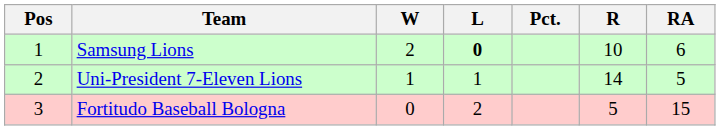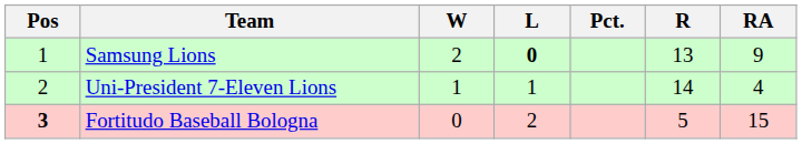Samsung Lions | R: 10 -> 13
Samsung Lions | RA: 6 -> 9
Uni-President 7-Eleven Lions | RA: 5 -> 4
Fortitudo Baseball Bologna | Pos: normal -> bold
